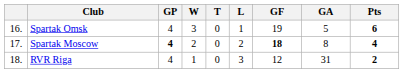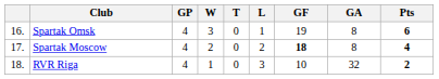Spartak Omsk | GA: 5 -> 8
Spartak Moscow | GP: bold -> normal
RVR Riga | GF: 12 -> 10
RVR Riga | GA: 31 -> 32
